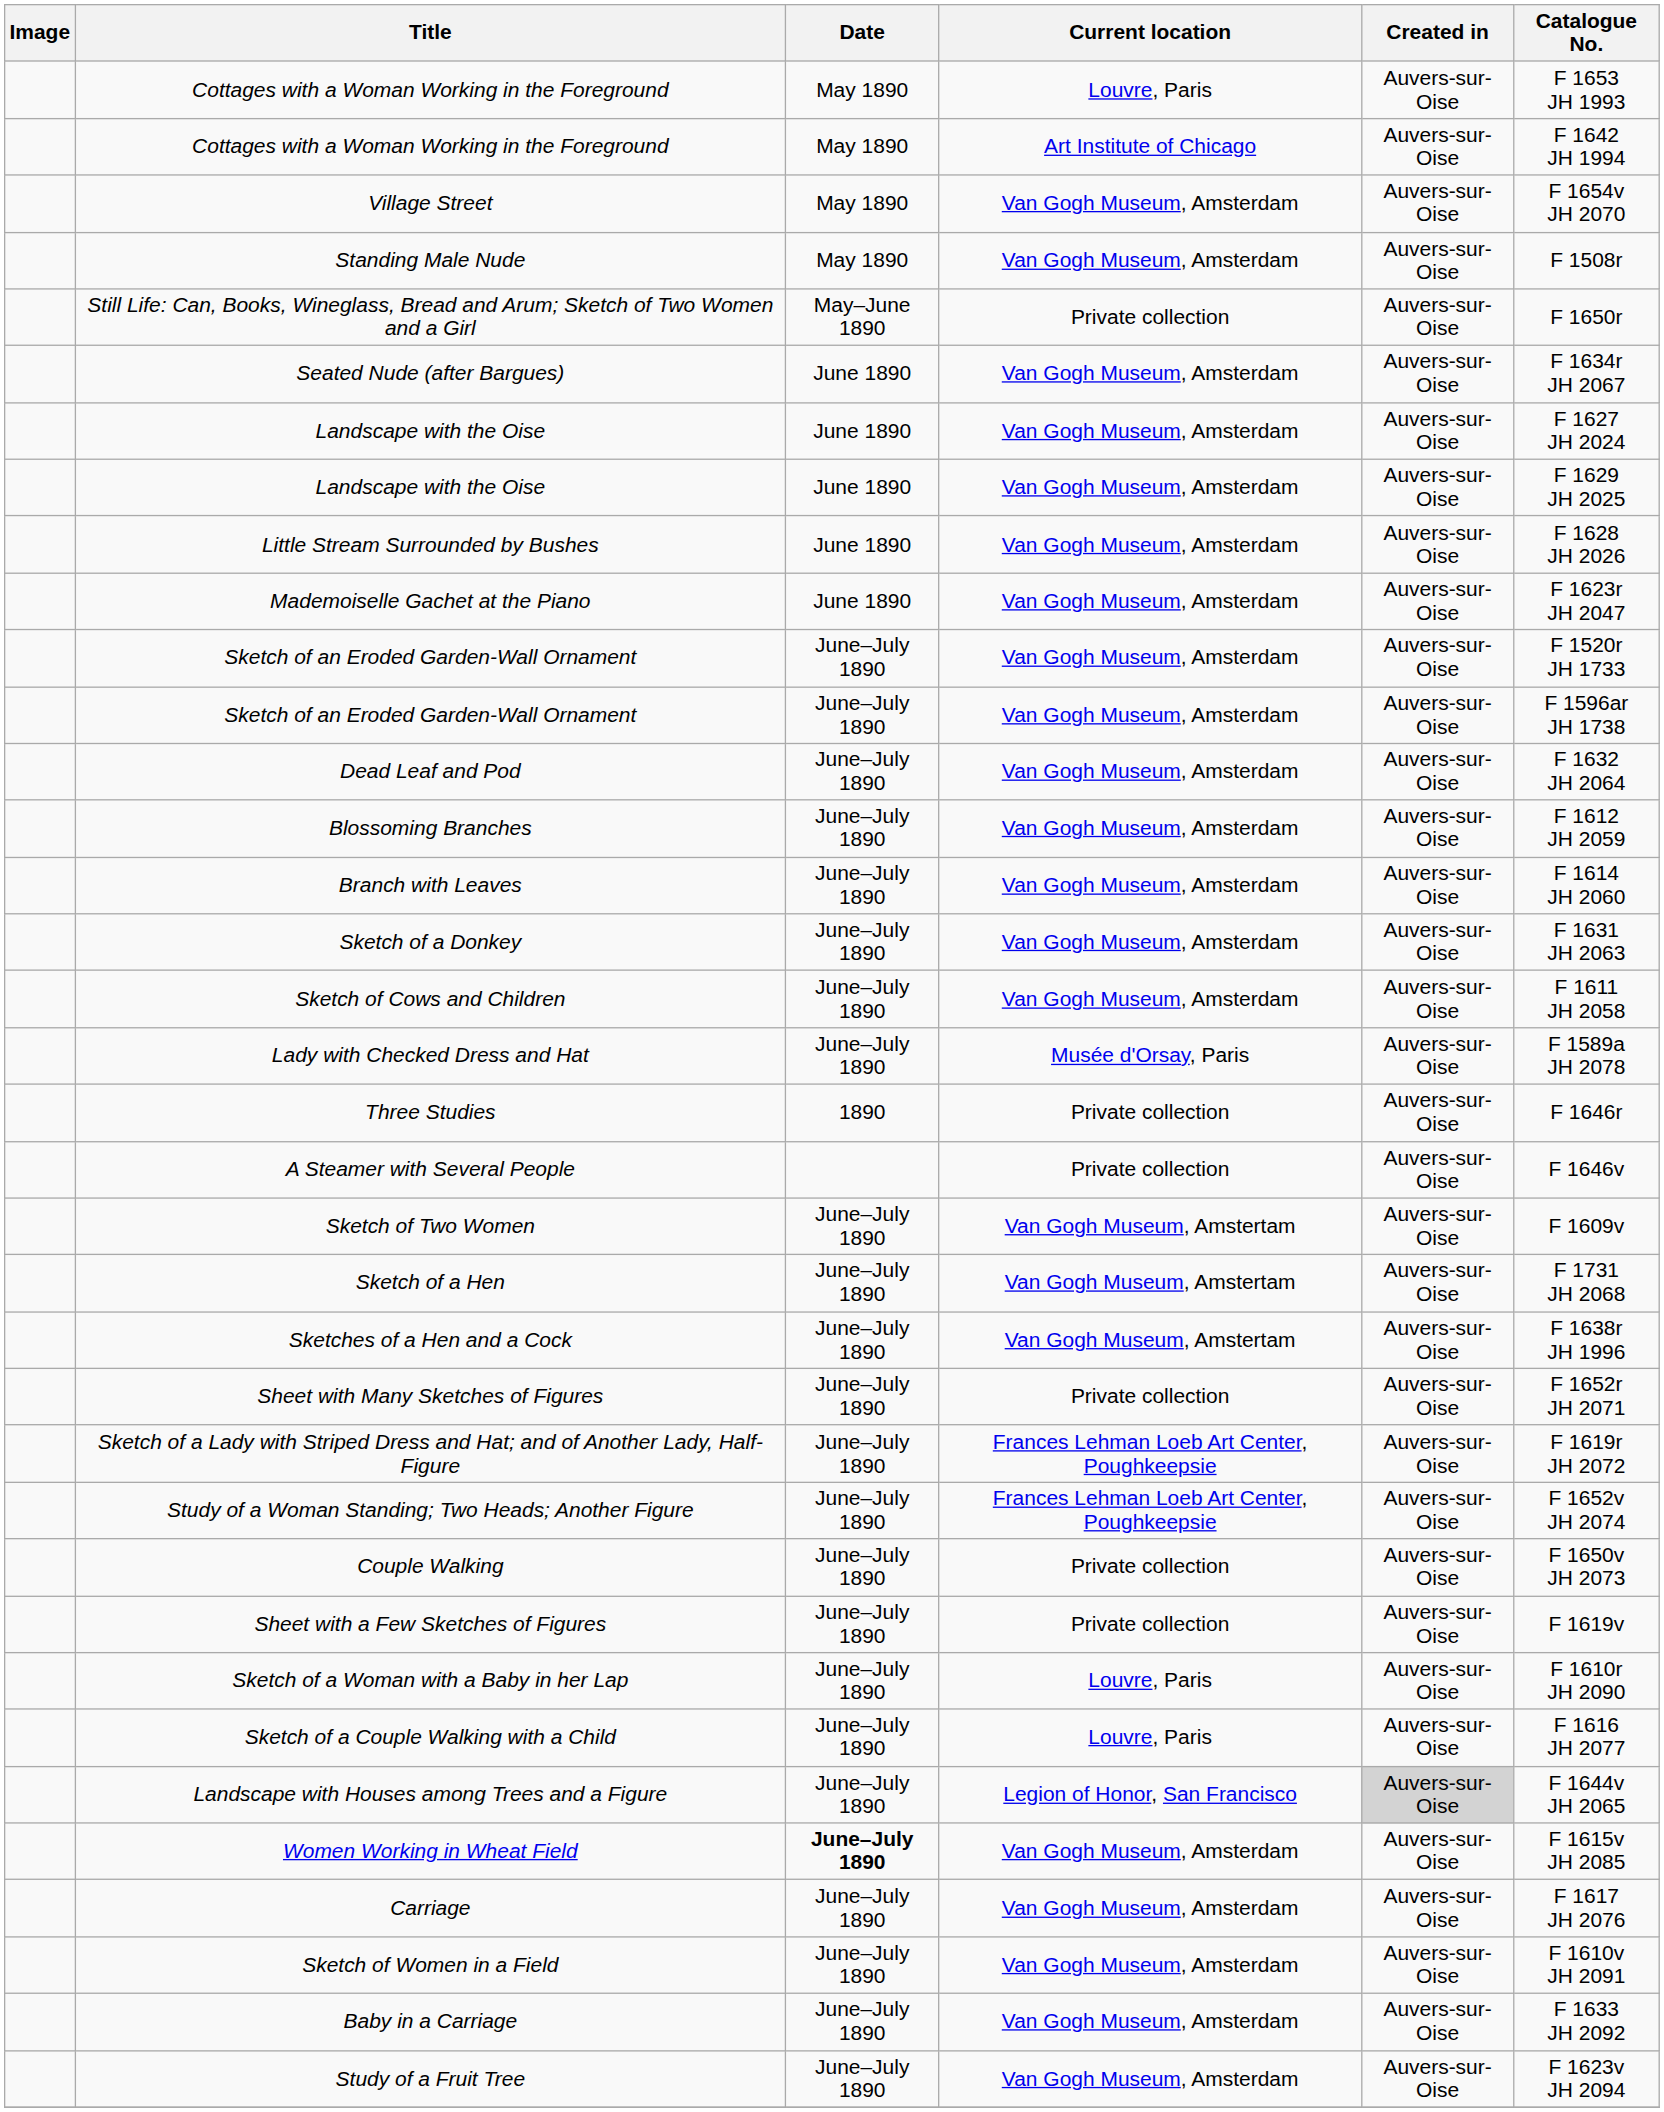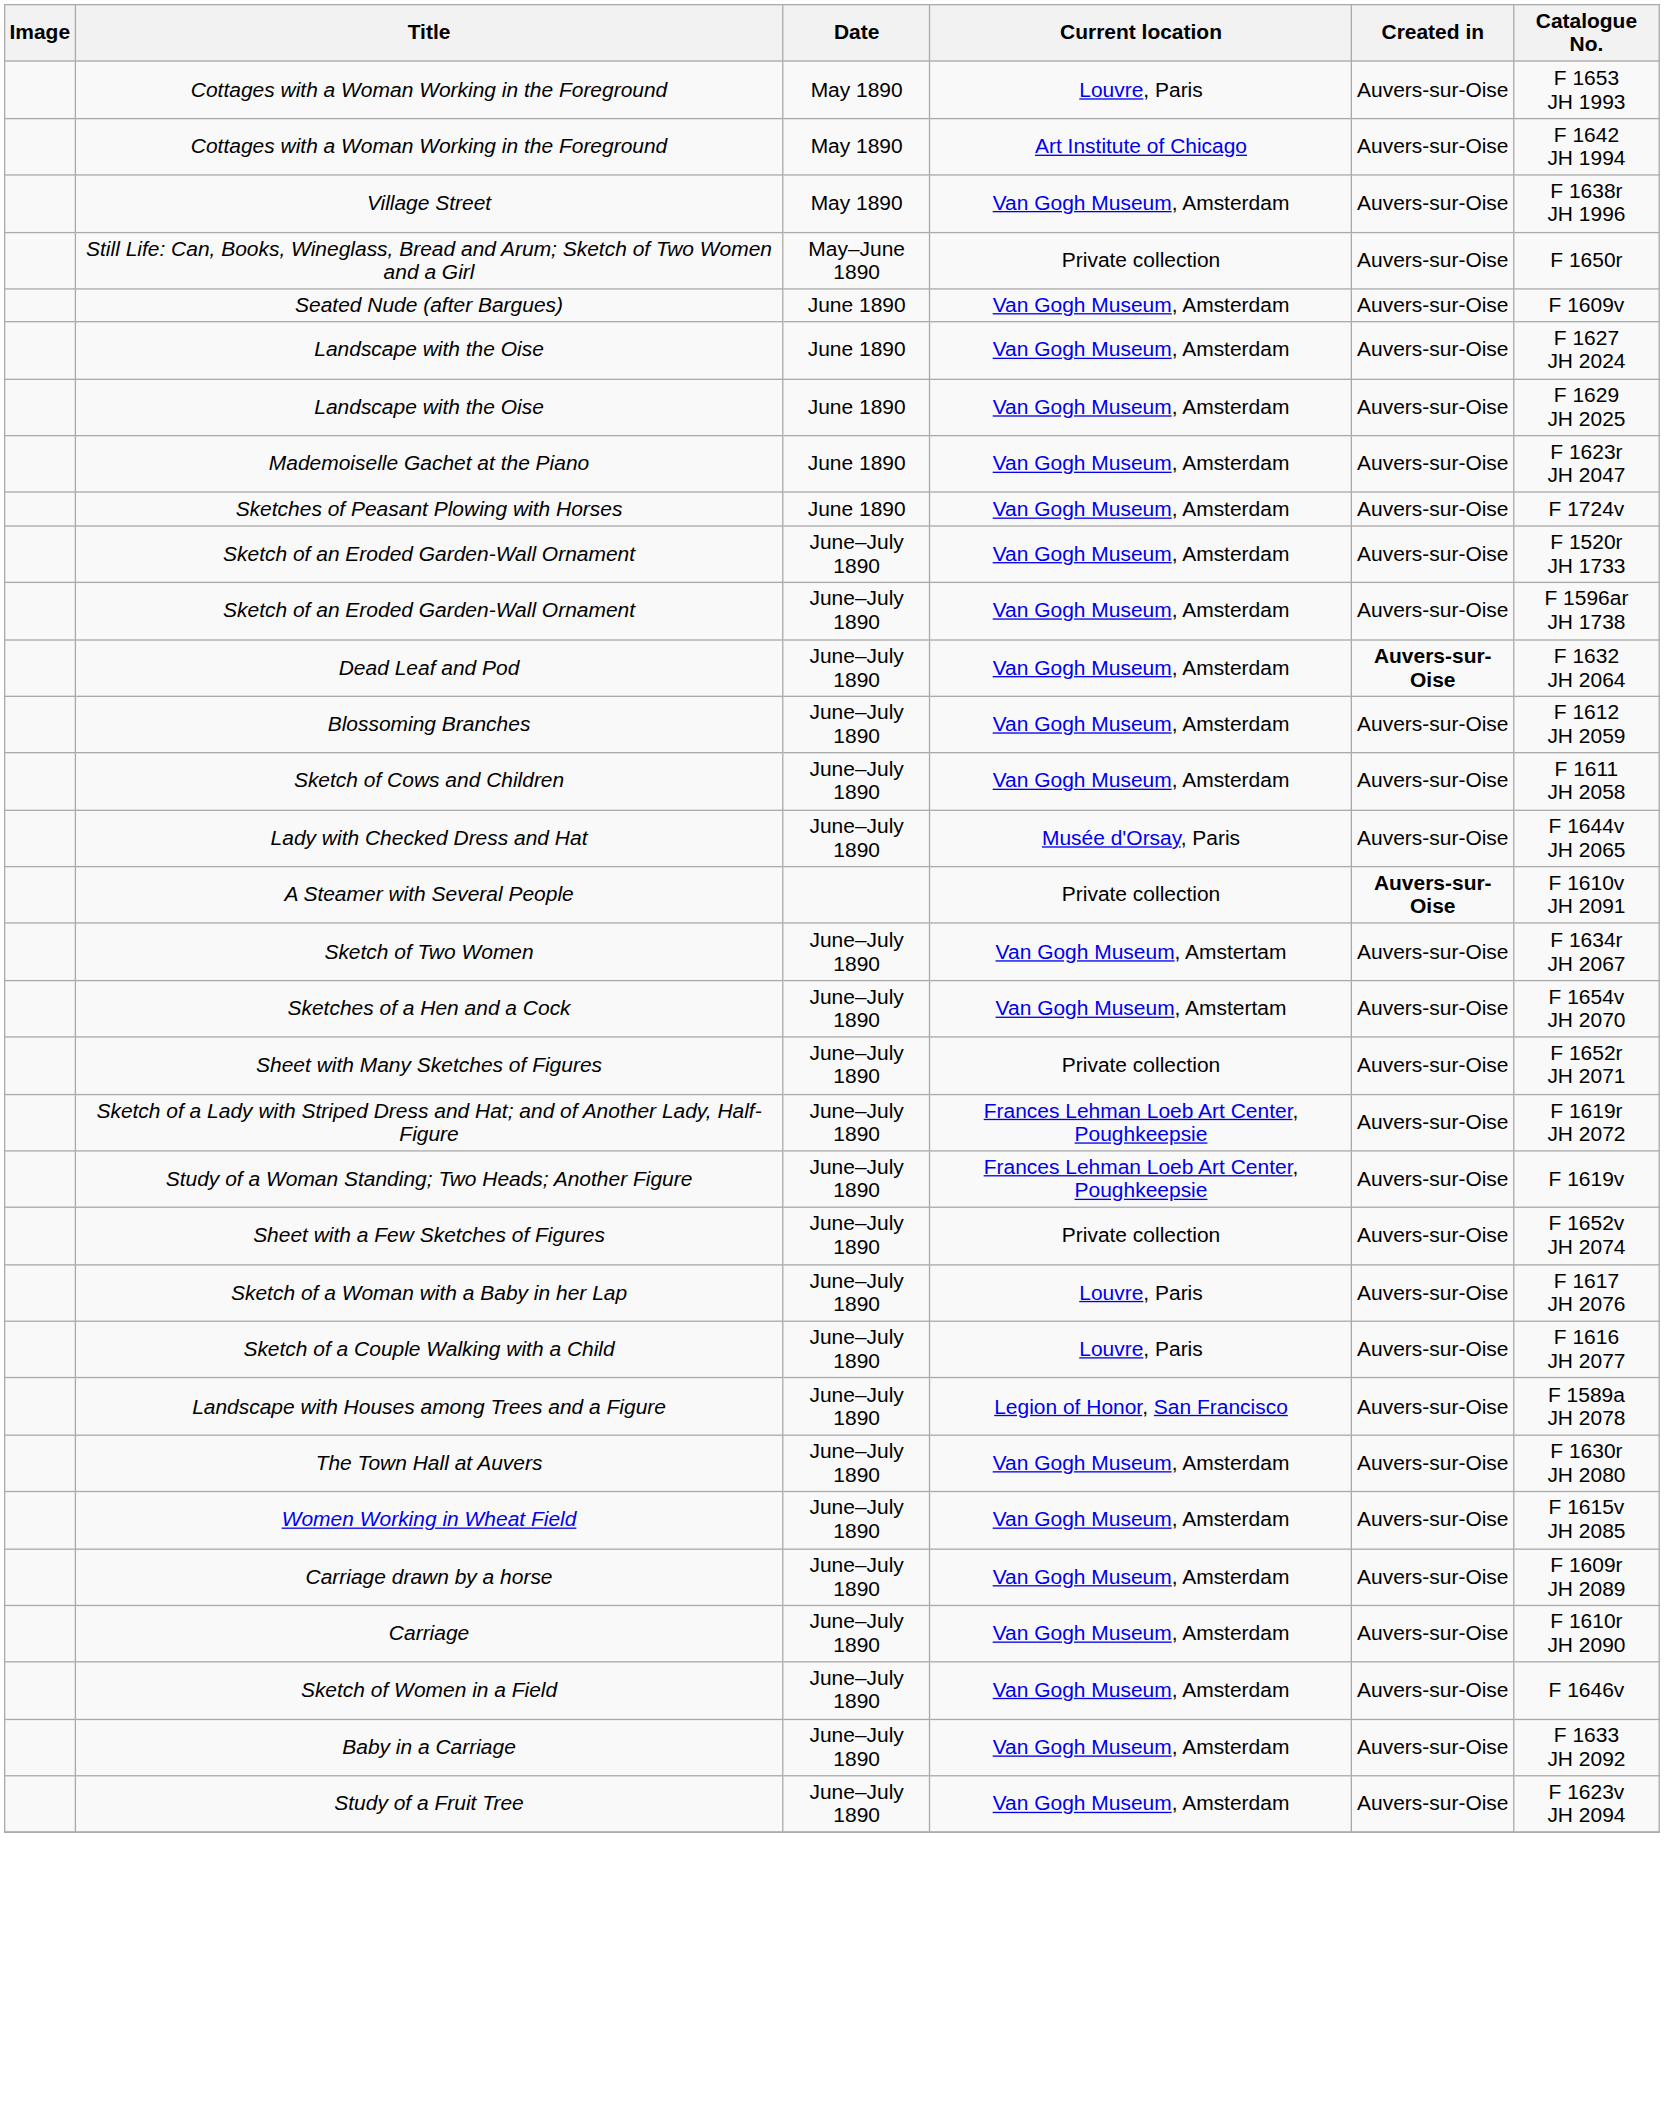Village Street | Catalogue No.: F 1654v JH 2070 -> F 1638r JH 1996
- row: Standing Male Nude | May 1890 | Van Gogh Museum, Amsterdam | Auvers-sur-Oise | F 1508r
Seated Nude (after Bargues) | Catalogue No.: F 1634r JH 2067 -> F 1609v
- row: Little Stream Surrounded by Bushes | June 1890 | Van Gogh Museum, Amsterdam | Auvers-sur-Oise | F 1628 JH 2026
+ row: Sketches of Peasant Plowing with Horses | June 1890 | Van Gogh Museum, Amsterdam | Auvers-sur-Oise | F 1724v
Dead Leaf and Pod | Created in: normal -> bold
- row: Branch with Leaves | June–July 1890 | Van Gogh Museum, Amsterdam | Auvers-sur-Oise | F 1614 JH 2060
- row: Sketch of a Donkey | June–July 1890 | Van Gogh Museum, Amsterdam | Auvers-sur-Oise | F 1631 JH 2063
Lady with Checked Dress and Hat | Catalogue No.: F 1589a JH 2078 -> F 1644v JH 2065
- row: Three Studies | 1890 | Private collection | Auvers-sur-Oise | F 1646r
A Steamer with Several People | Created in: normal -> bold
A Steamer with Several People | Catalogue No.: F 1646v -> F 1610v JH 2091
Sketch of Two Women | Catalogue No.: F 1609v -> F 1634r JH 2067
- row: Sketch of a Hen | June–July 1890 | Van Gogh Museum, Amstertam | Auvers-sur-Oise | F 1731 JH 2068
Sketches of a Hen and a Cock | Catalogue No.: F 1638r JH 1996 -> F 1654v JH 2070
Study of a Woman Standing; Two Heads; Another Figure | Catalogue No.: F 1652v JH 2074 -> F 1619v
- row: Couple Walking | June–July 1890 | Private collection | Auvers-sur-Oise | F 1650v JH 2073
Sheet with a Few Sketches of Figures | Catalogue No.: F 1619v -> F 1652v JH 2074
Sketch of a Woman with a Baby in her Lap | Catalogue No.: F 1610r JH 2090 -> F 1617 JH 2076
Landscape with Houses among Trees and a Figure | Created in: lightgrey background -> no background
Landscape with Houses among Trees and a Figure | Catalogue No.: F 1644v JH 2065 -> F 1589a JH 2078
+ row: The Town Hall at Auvers | June–July 1890 | Van Gogh Museum, Amsterdam | Auvers-sur-Oise | F 1630r JH 2080
Women Working in Wheat Field | Date: bold -> normal
+ row: Carriage drawn by a horse | June–July 1890 | Van Gogh Museum, Amsterdam | Auvers-sur-Oise | F 1609r JH 2089
Carriage | Catalogue No.: F 1617 JH 2076 -> F 1610r JH 2090
Sketch of Women in a Field | Catalogue No.: F 1610v JH 2091 -> F 1646v
